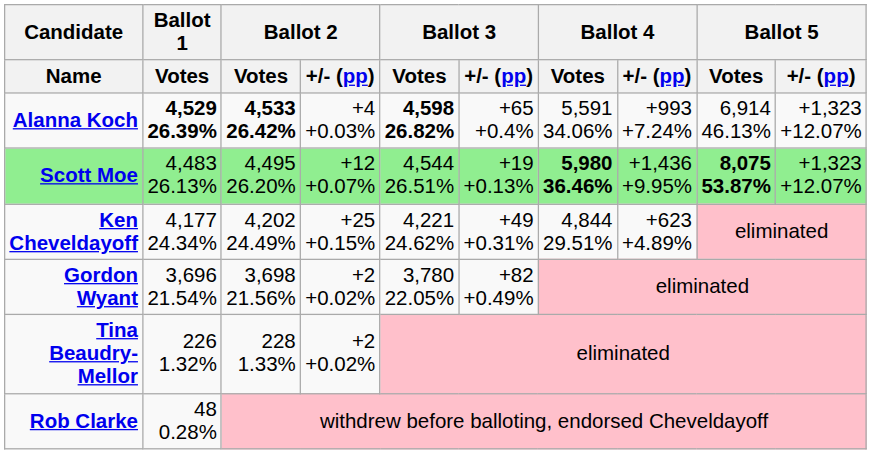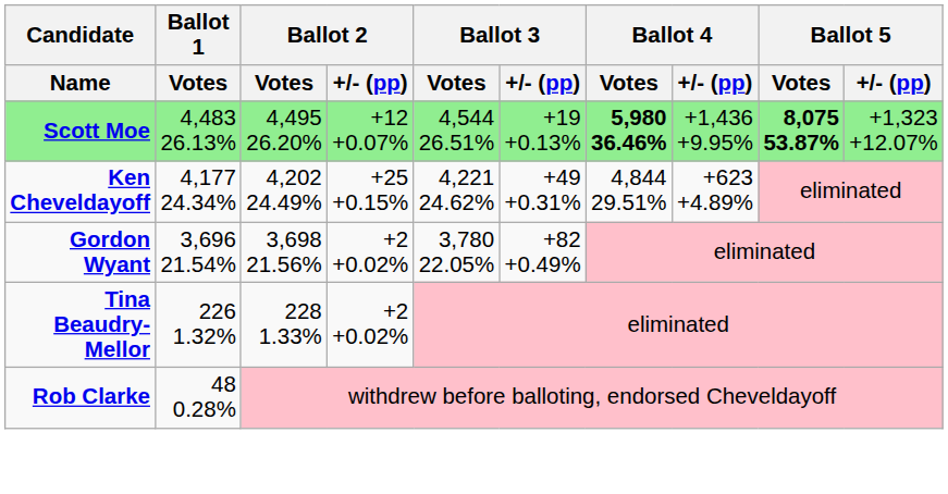- row: Alanna Koch | 4,529 26.39% | 4,533 26.42% | +4 +0.03% | 4,598 26.82% | +65 +0.4% | 5,591 34.06% | +993 +7.24% | 6,914 46.13% | +1,323 +12.07%
